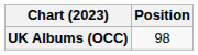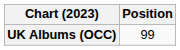UK Albums (OCC) | Position: 98 -> 99
